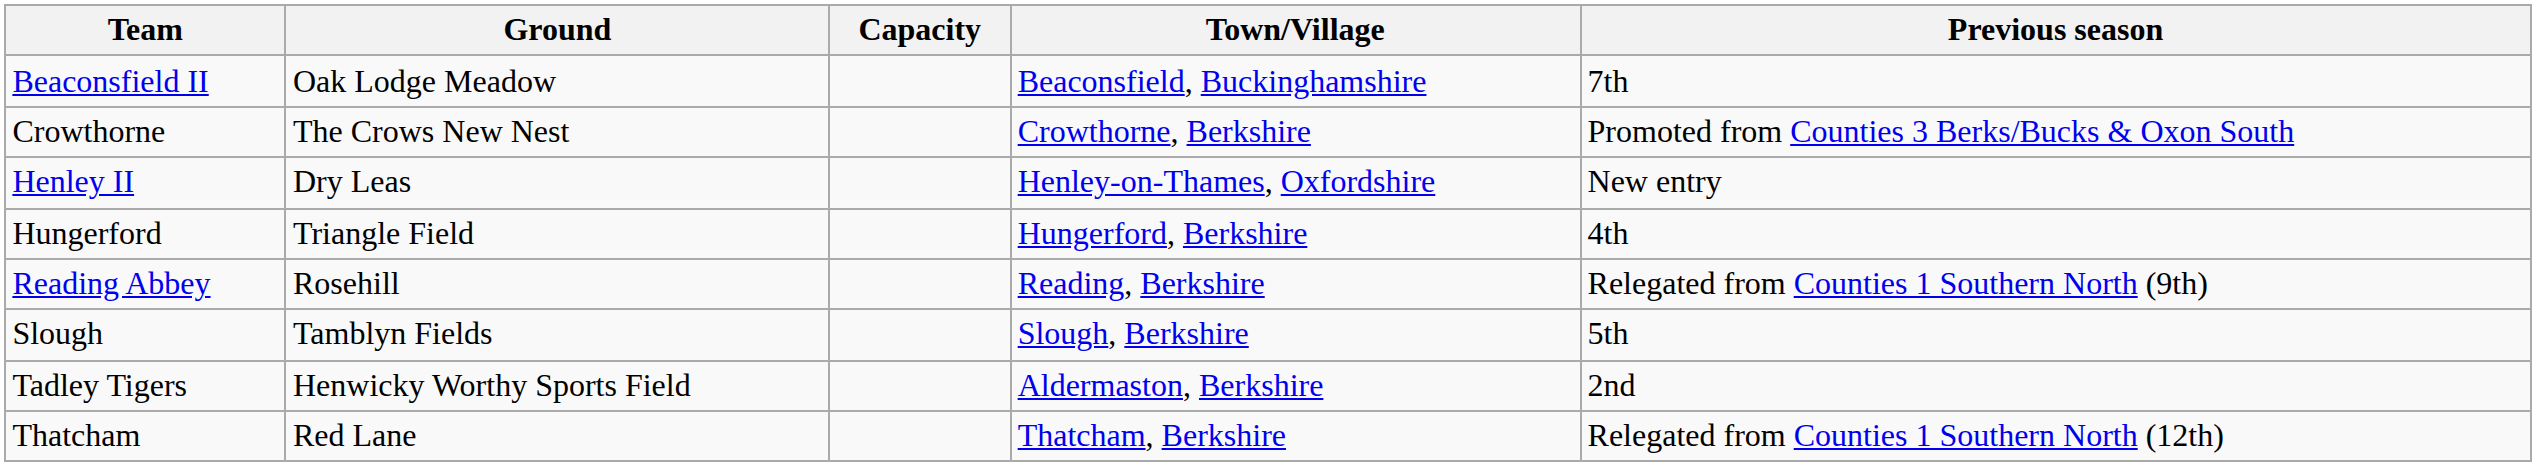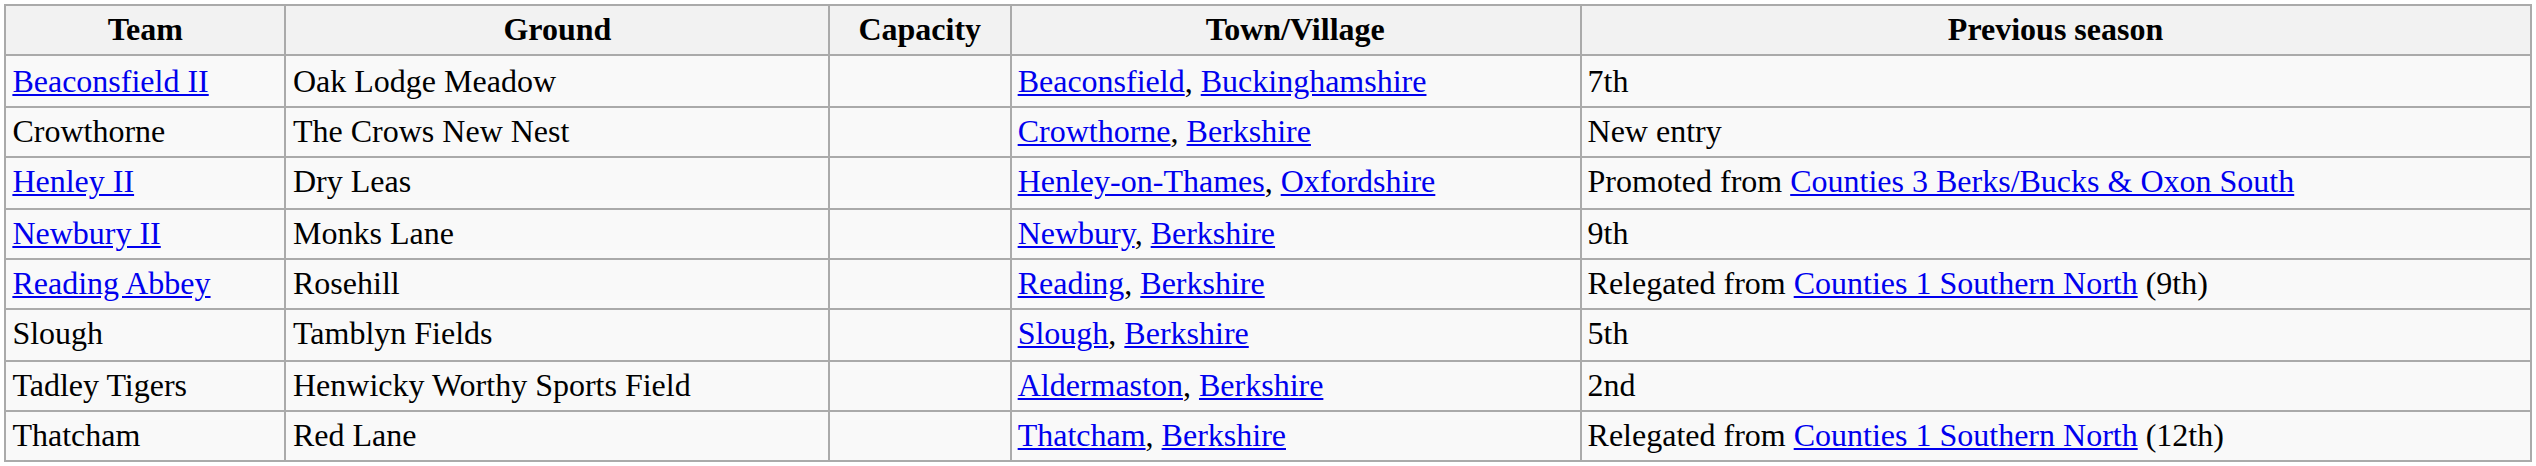Crowthorne | Previous season: Promoted from Counties 3 Berks/Bucks & Oxon South -> New entry
Henley II | Previous season: New entry -> Promoted from Counties 3 Berks/Bucks & Oxon South
- row: Hungerford | Triangle Field | Hungerford, Berkshire | 4th
+ row: Newbury II | Monks Lane | Newbury, Berkshire | 9th
